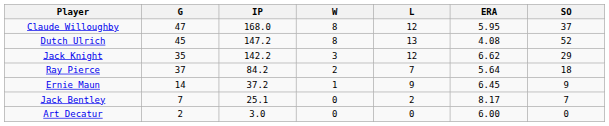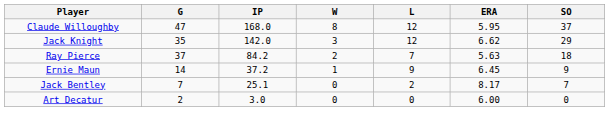- row: Dutch Ulrich | 45 | 147.2 | 8 | 13 | 4.08 | 52
Jack Knight | IP: 142.2 -> 142.0
Ray Pierce | ERA: 5.64 -> 5.63
